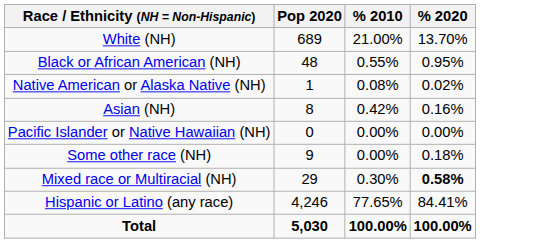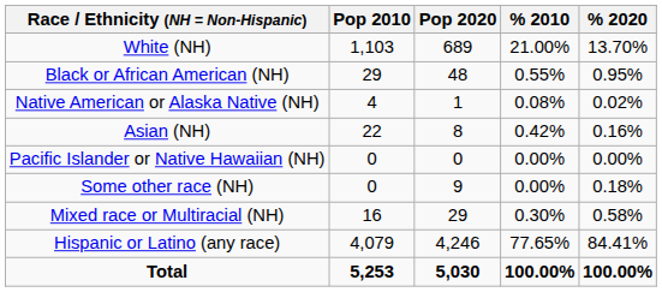+ column: Pop 2010 | 1,103 | 29 | 4 | 22 | 0 | 0 | 16 | 4,079 | 5,253
Mixed race or Multiracial (NH) | % 2020: bold -> normal
